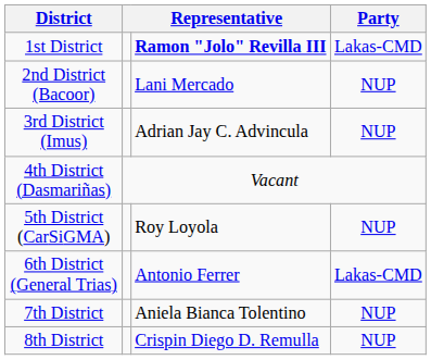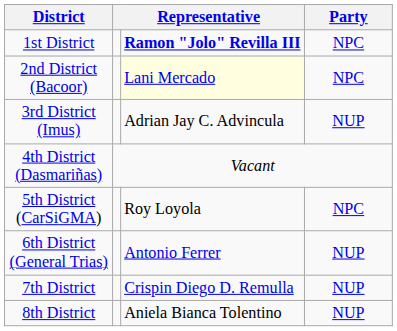1st District | Party: Lakas-CMD -> NPC
2nd District (Bacoor) | column 3: no background -> lightyellow background
2nd District (Bacoor) | Party: NUP -> NPC
5th District (CarSiGMA) | Party: NUP -> NPC
6th District (General Trias) | Party: Lakas-CMD -> NUP
7th District | column 3: Aniela Bianca Tolentino -> Crispin Diego D. Remulla
8th District | column 3: Crispin Diego D. Remulla -> Aniela Bianca Tolentino
